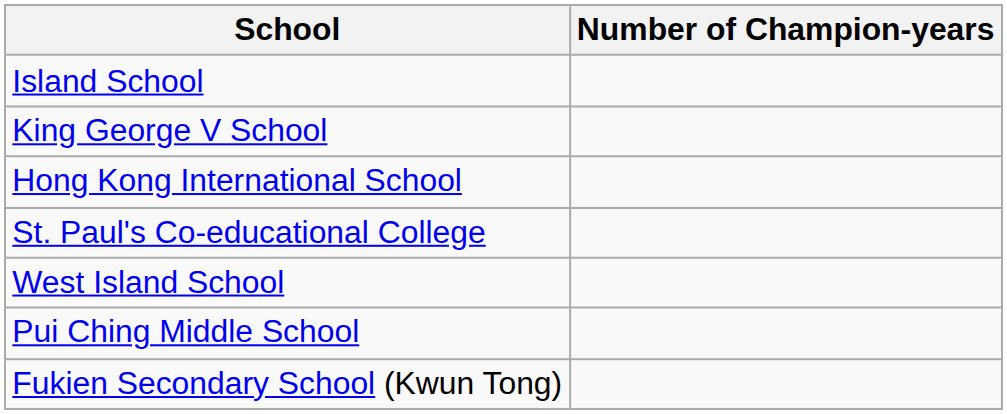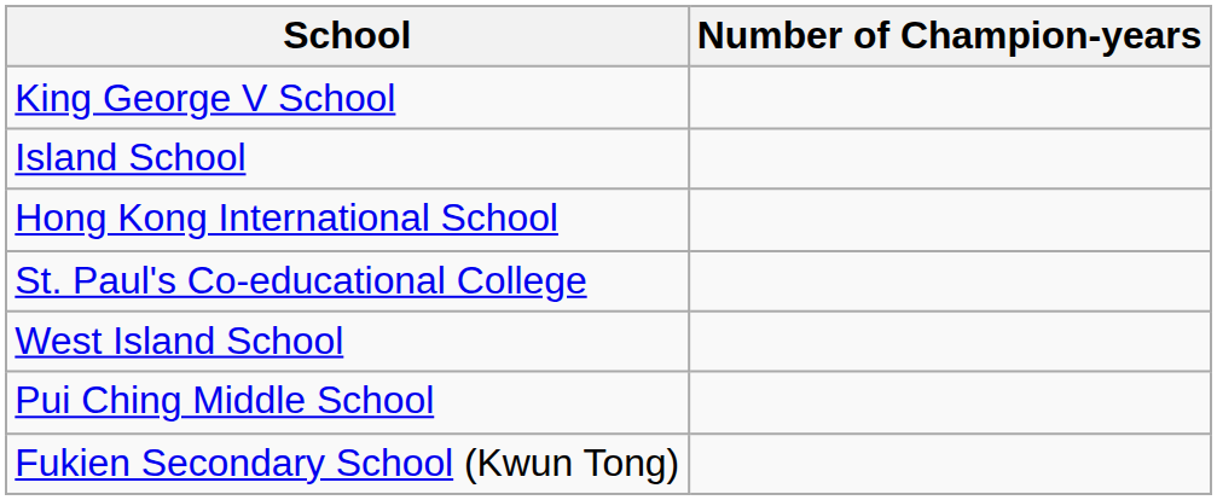rows swapped: King George V School <-> Island School
